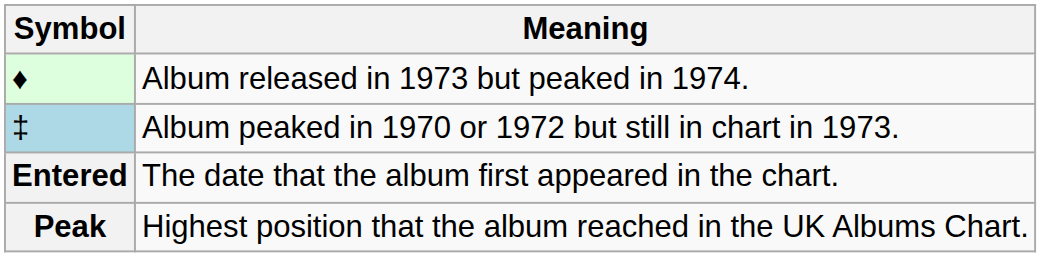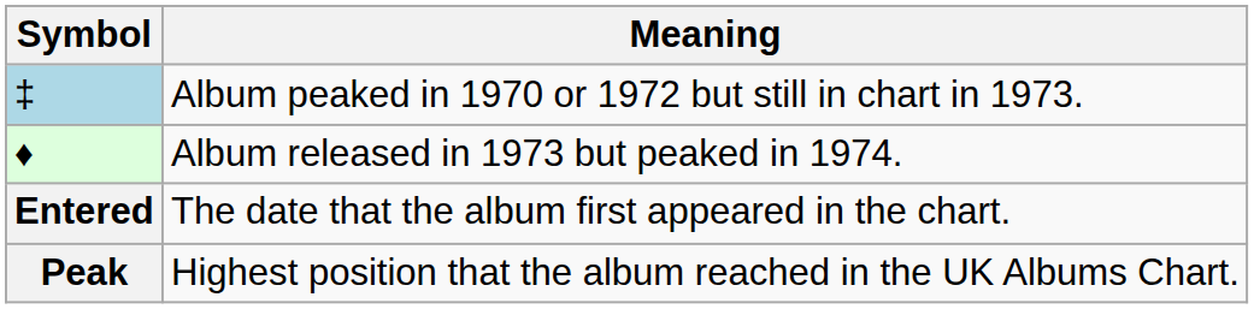rows swapped: ‡ <-> ♦
